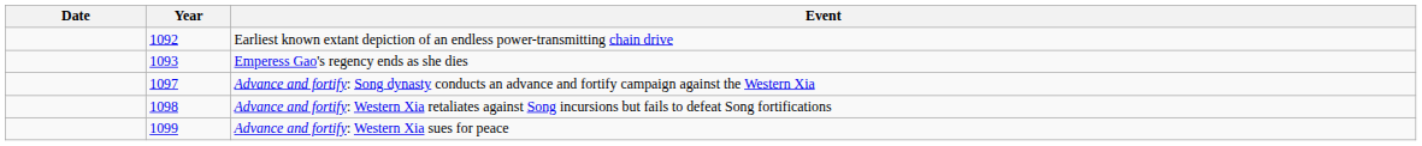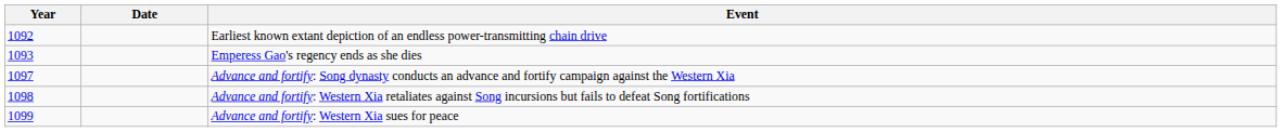columns swapped: Year <-> Date
